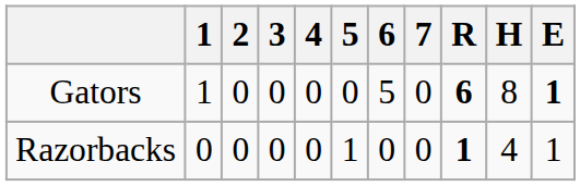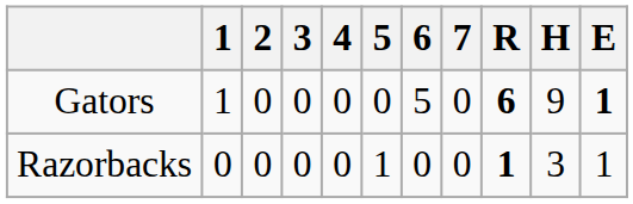Gators | H: 8 -> 9
Razorbacks | H: 4 -> 3
